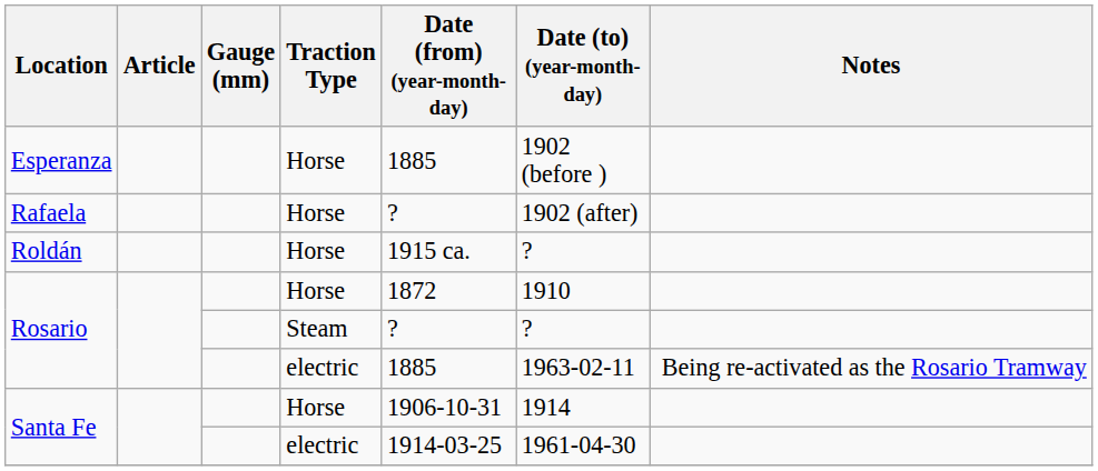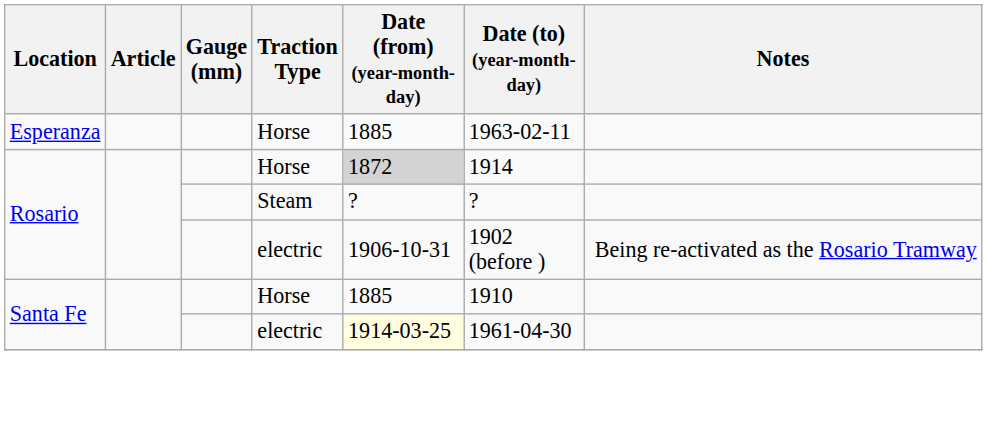Esperanza | Date (to) (year-month-day): 1902 (before ) -> 1963-02-11
- row: Rafaela | Horse | ? | 1902 (after)
- row: Roldán | Horse | 1915 ca. | ?
Rosario / Horse | Date (from) (year-month-day): no background -> lightgrey background
Rosario / Horse | Date (to) (year-month-day): 1910 -> 1914
Rosario / electric | Date (from) (year-month-day): 1885 -> 1906-10-31
Rosario / electric | Date (to) (year-month-day): 1963-02-11 -> 1902 (before )
Santa Fe / Horse | Date (from) (year-month-day): 1906-10-31 -> 1885
Santa Fe / Horse | Date (to) (year-month-day): 1914 -> 1910
Santa Fe / electric | Date (from) (year-month-day): no background -> lightyellow background
